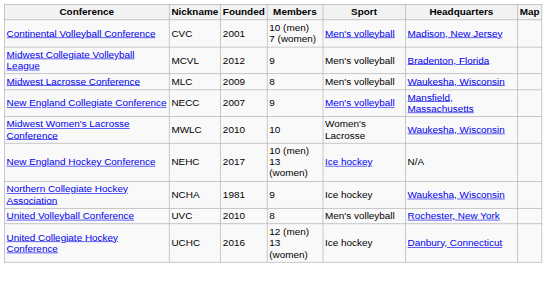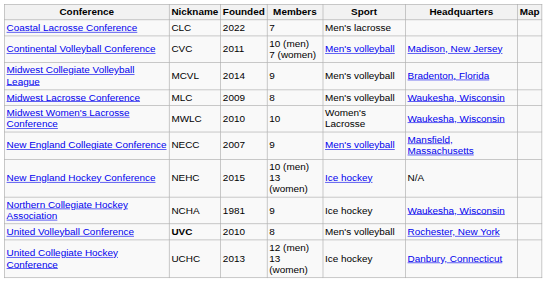+ row: Coastal Lacrosse Conference | CLC | 2022 | 7 | Men's lacrosse
Continental Volleyball Conference | Founded: 2001 -> 2011
Midwest Collegiate Volleyball League | Founded: 2012 -> 2014
rows swapped: Midwest Women's Lacrosse Conference <-> New England Collegiate Conference
New England Hockey Conference | Founded: 2017 -> 2015
United Volleyball Conference | Nickname: normal -> bold
United Collegiate Hockey Conference | Founded: 2016 -> 2013
